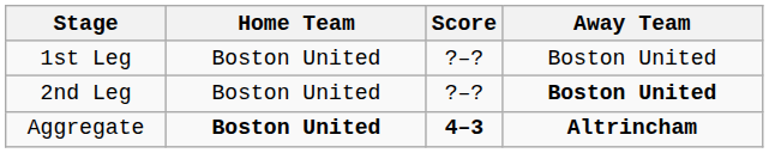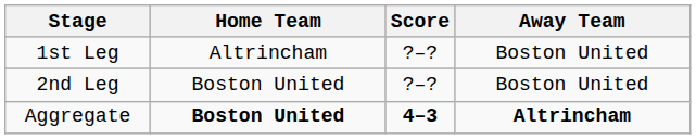1st Leg | Home Team: Boston United -> Altrincham
2nd Leg | Away Team: bold -> normal
